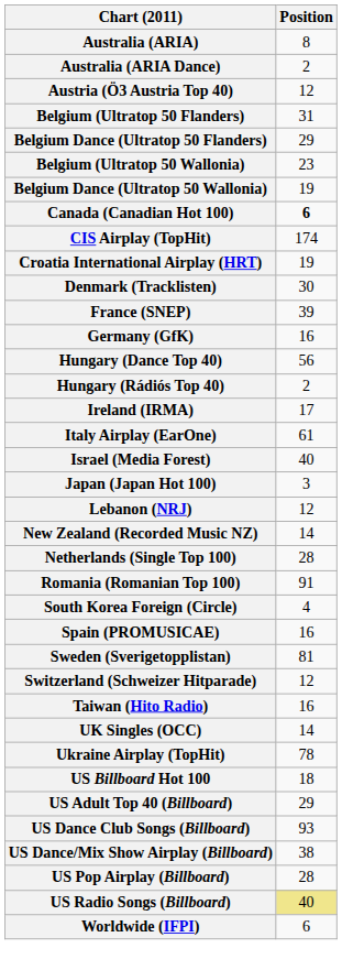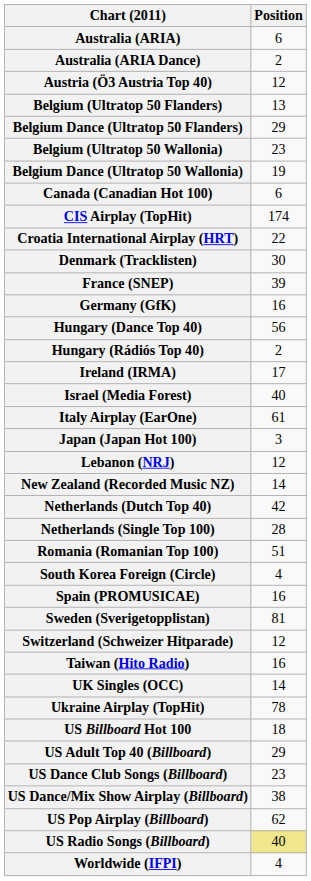Australia (ARIA) | Position: 8 -> 6
Belgium (Ultratop 50 Flanders) | Position: 31 -> 13
Canada (Canadian Hot 100) | Position: bold -> normal
Croatia International Airplay (HRT) | Position: 19 -> 22
rows swapped: Israel (Media Forest) <-> Italy Airplay (EarOne)
+ row: Netherlands (Dutch Top 40) | 42
Romania (Romanian Top 100) | Position: 91 -> 51
US Dance Club Songs (Billboard) | Position: 93 -> 23
US Pop Airplay (Billboard) | Position: 28 -> 62
Worldwide (IFPI) | Position: 6 -> 4
